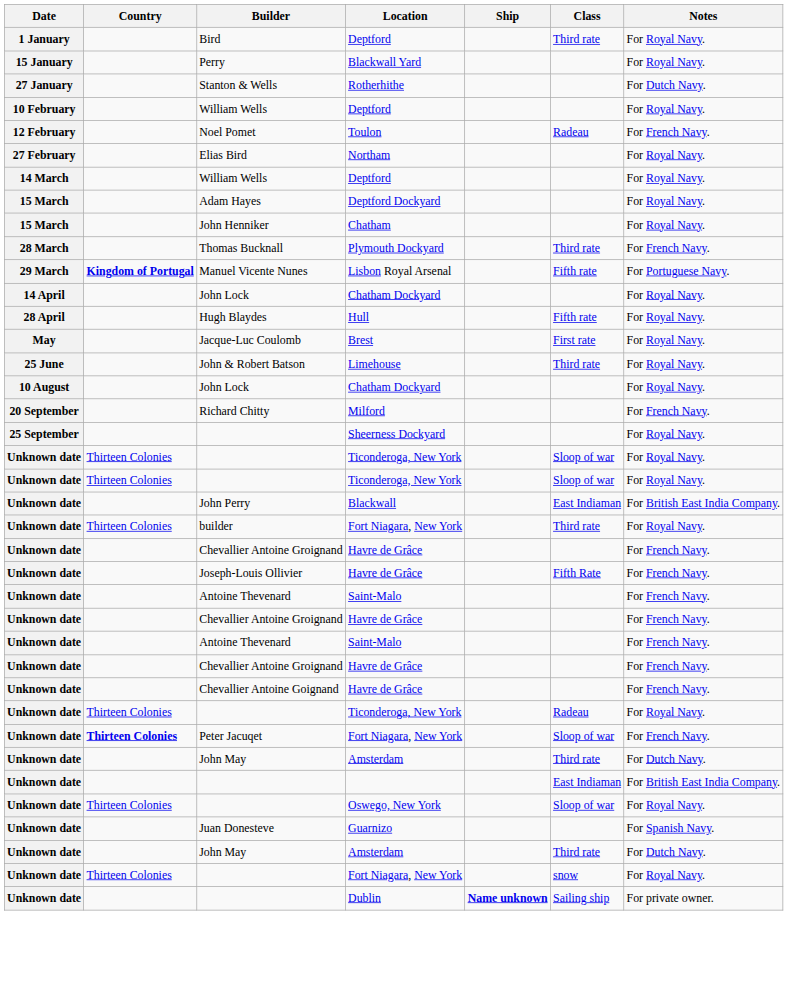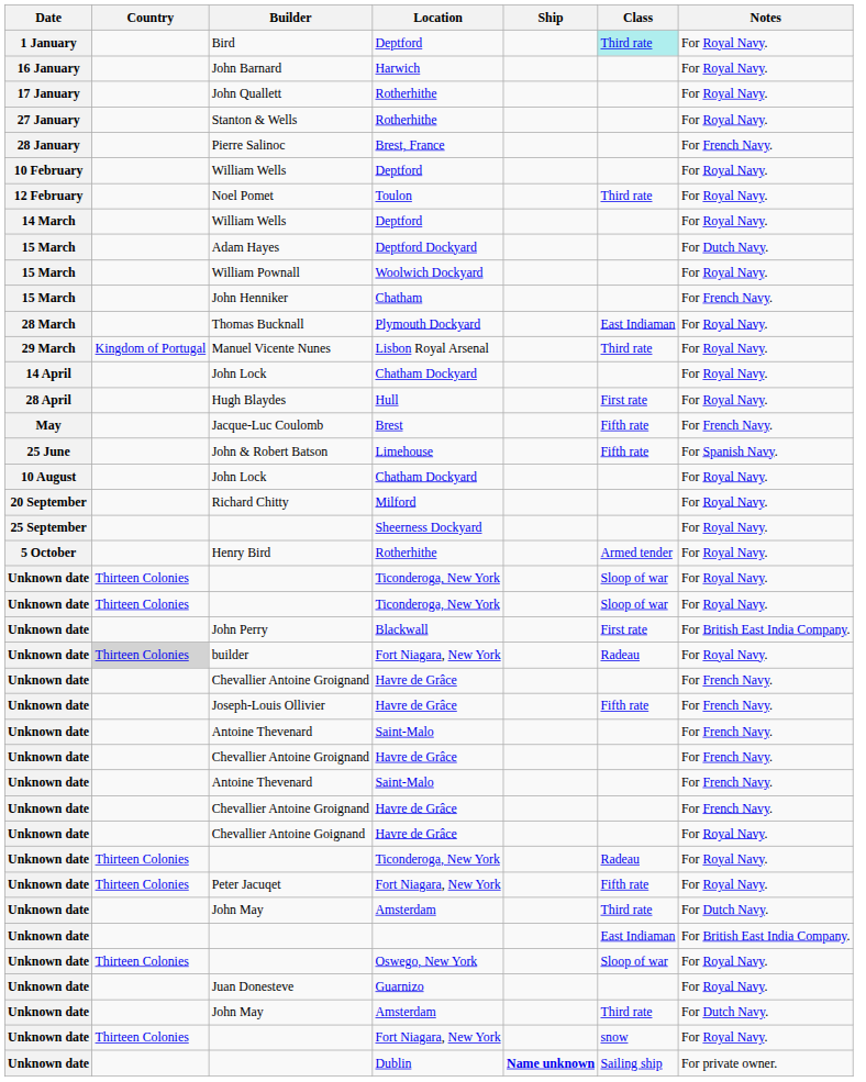Bird | Class: no background -> paleturquoise background
- row: 15 January | Perry | Blackwall Yard | For Royal Navy.
+ row: 16 January | John Barnard | Harwich | For Royal Navy.
+ row: 17 January | John Quallett | Rotherhithe | For Royal Navy.
Stanton & Wells | Notes: For Dutch Navy. -> For Royal Navy.
+ row: 28 January | Pierre Salinoc | Brest, France | For French Navy.
Noel Pomet | Class: Radeau -> Third rate
Noel Pomet | Notes: For French Navy. -> For Royal Navy.
- row: 27 February | Elias Bird | Northam | For Royal Navy.
Adam Hayes | Notes: For Royal Navy. -> For Dutch Navy.
+ row: 15 March | William Pownall | Woolwich Dockyard | For Royal Navy.
John Henniker | Notes: For Royal Navy. -> For French Navy.
Thomas Bucknall | Class: Third rate -> East Indiaman
Thomas Bucknall | Notes: For French Navy. -> For Royal Navy.
Manuel Vicente Nunes | Country: bold -> normal
Manuel Vicente Nunes | Class: Fifth rate -> Third rate
Manuel Vicente Nunes | Notes: For Portuguese Navy. -> For Royal Navy.
Hugh Blaydes | Class: Fifth rate -> First rate
Jacque-Luc Coulomb | Class: First rate -> Fifth rate
Jacque-Luc Coulomb | Notes: For Royal Navy. -> For French Navy.
John & Robert Batson | Class: Third rate -> Fifth rate
John & Robert Batson | Notes: For Royal Navy. -> For Spanish Navy.
Richard Chitty | Notes: For French Navy. -> For Royal Navy.
+ row: 5 October | Henry Bird | Rotherhithe | Armed tender | For Royal Navy.
John Perry | Class: East Indiaman -> First rate
builder | Country: no background -> lightgrey background
builder | Class: Third rate -> Radeau
Joseph-Louis Ollivier | Class: Fifth Rate -> Fifth rate
Chevallier Antoine Goignand | Notes: For French Navy. -> For Royal Navy.
Peter Jacuqet | Country: bold -> normal
Peter Jacuqet | Class: Sloop of war -> Fifth rate
Peter Jacuqet | Notes: For French Navy. -> For Royal Navy.
Juan Donesteve | Notes: For Spanish Navy. -> For Royal Navy.
